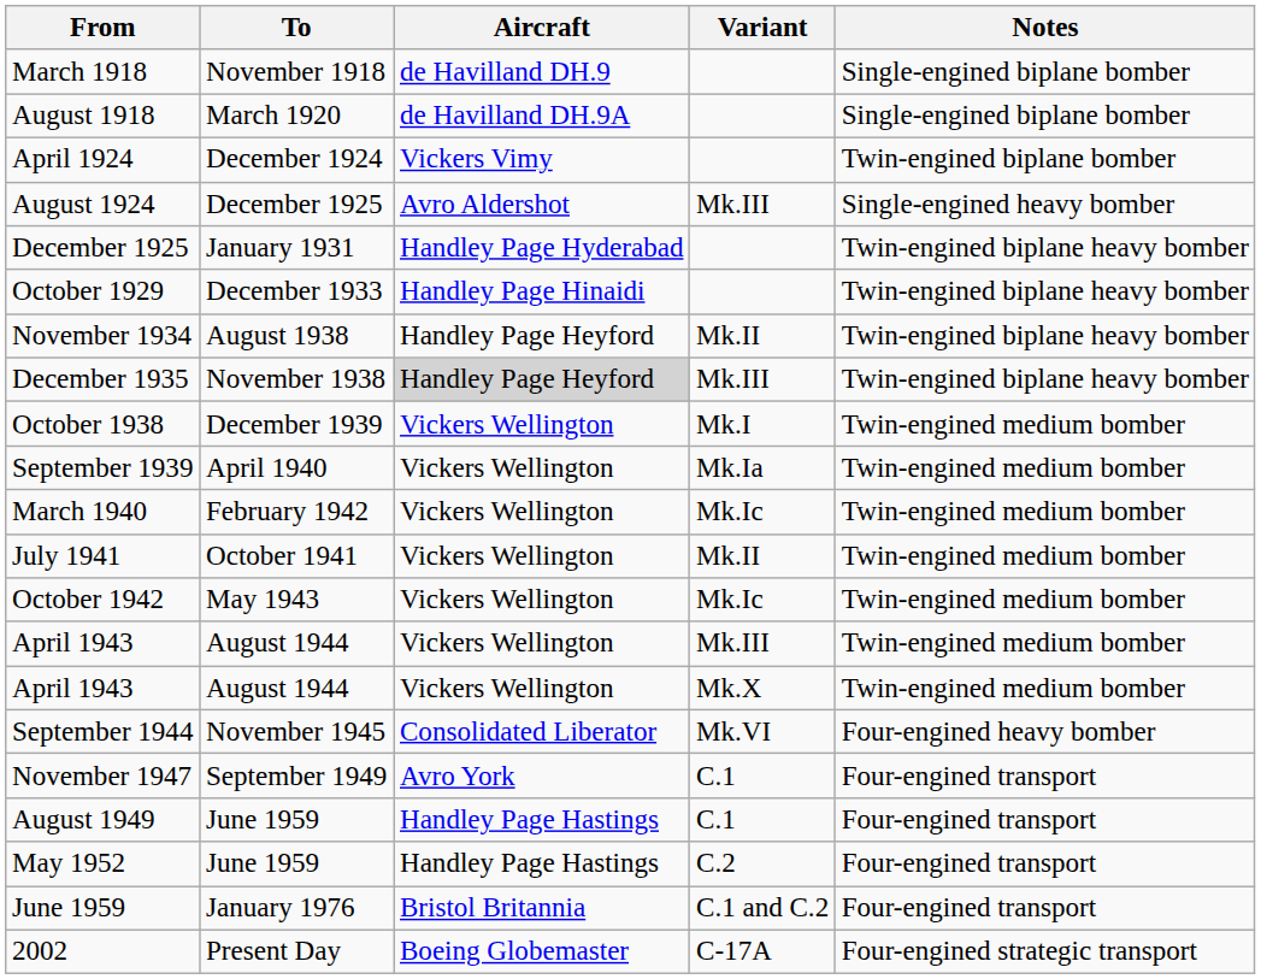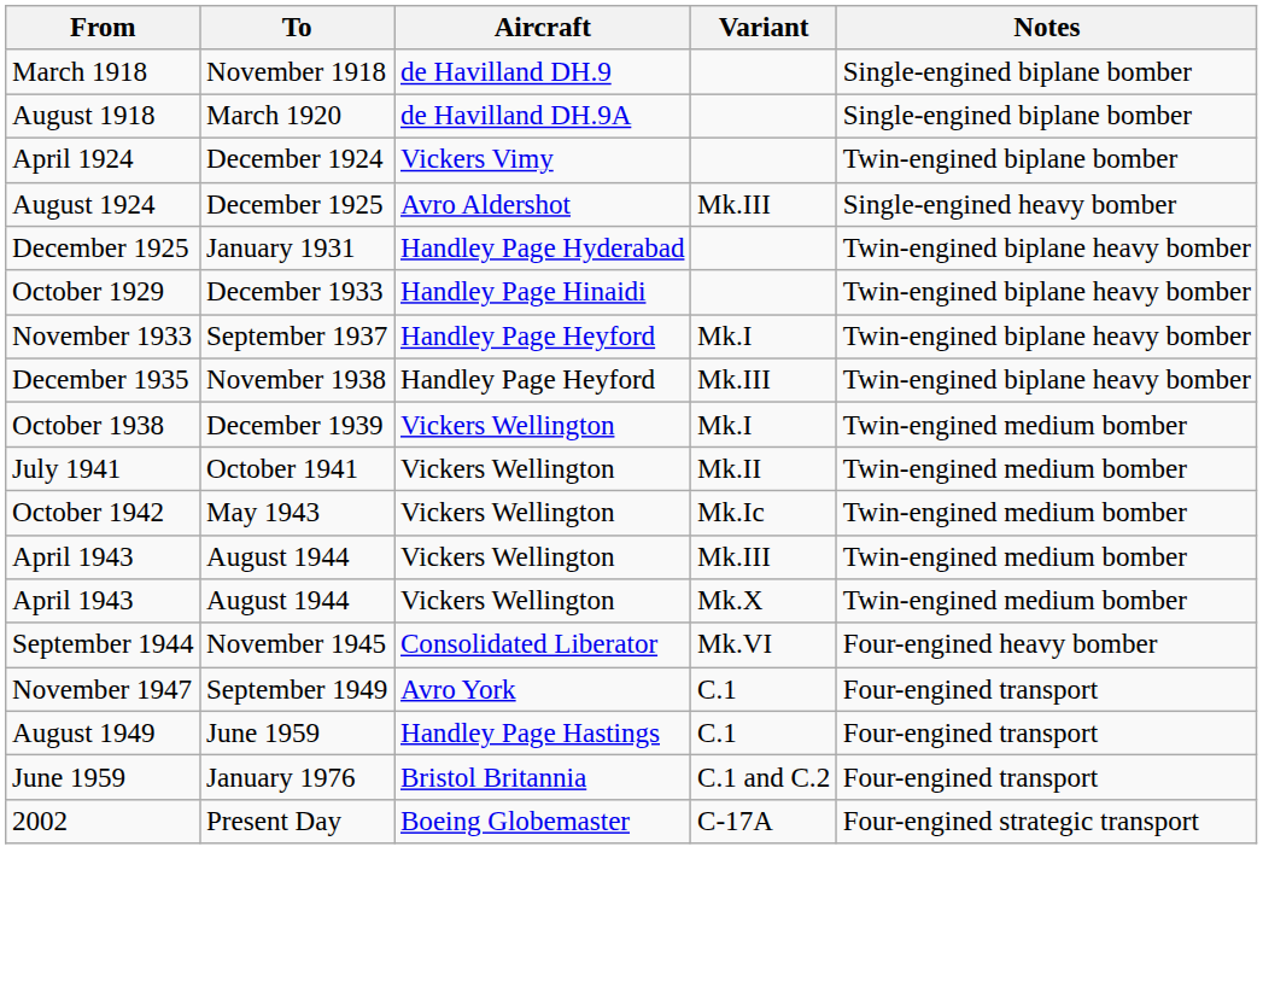+ row: November 1933 | September 1937 | Handley Page Heyford | Mk.I | Twin-engined biplane heavy bomber
- row: November 1934 | August 1938 | Handley Page Heyford | Mk.II | Twin-engined biplane heavy bomber
December 1935 | Aircraft: lightgrey background -> no background
- row: September 1939 | April 1940 | Vickers Wellington | Mk.Ia | Twin-engined medium bomber
- row: March 1940 | February 1942 | Vickers Wellington | Mk.Ic | Twin-engined medium bomber
- row: May 1952 | June 1959 | Handley Page Hastings | C.2 | Four-engined transport
